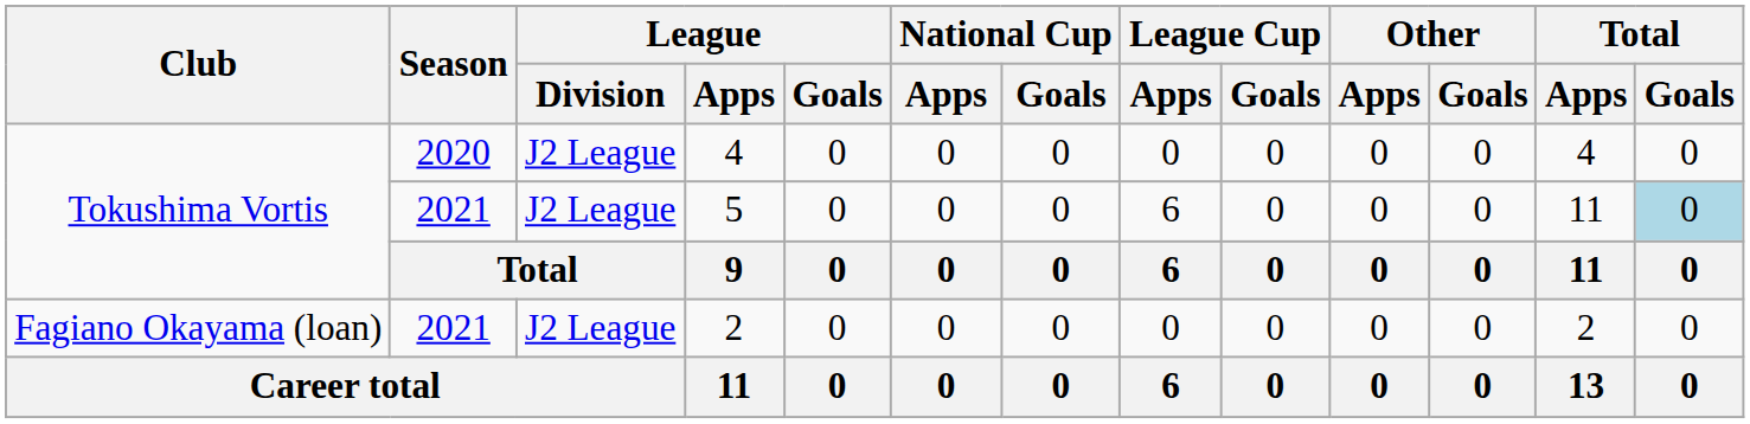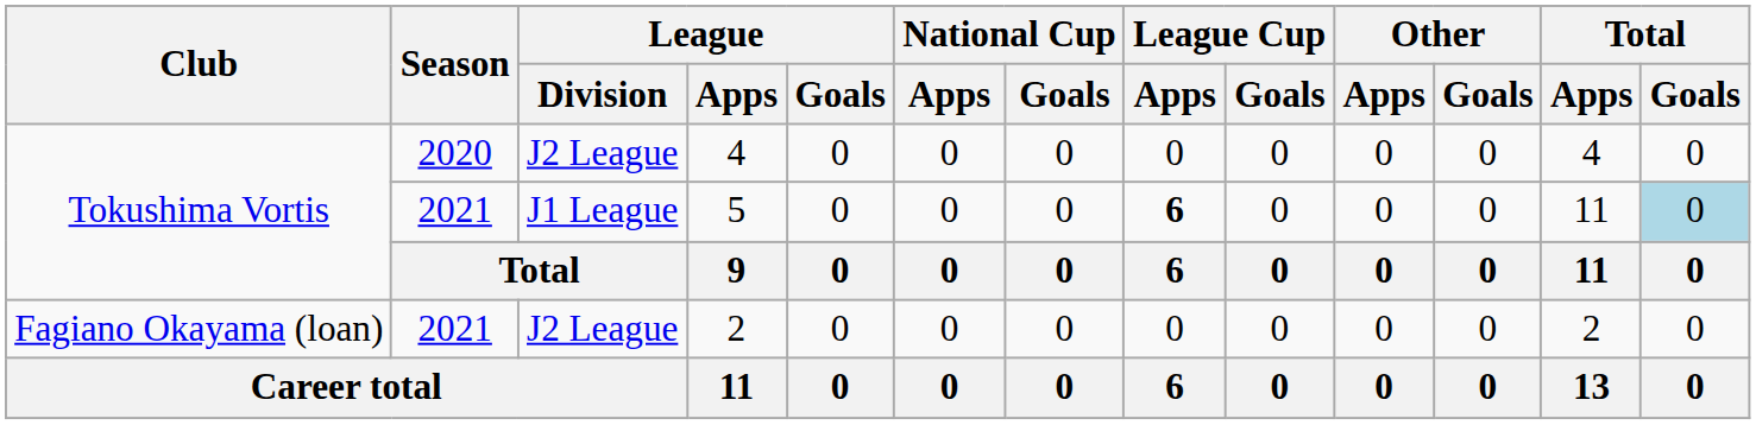5 | League / Division: J2 League -> J1 League
5 | League Cup / Apps: normal -> bold
